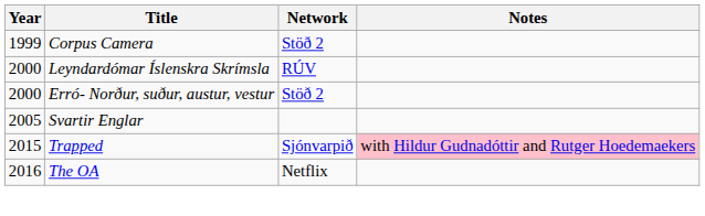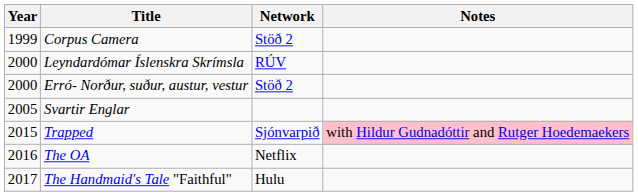+ row: 2017 | The Handmaid's Tale "Faithful" | Hulu
